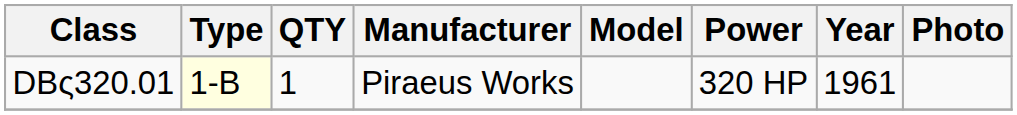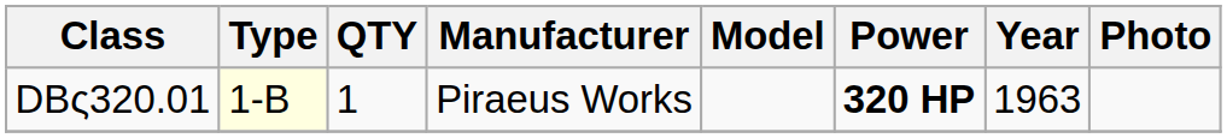DBς320.01 | Power: normal -> bold
DBς320.01 | Year: 1961 -> 1963
